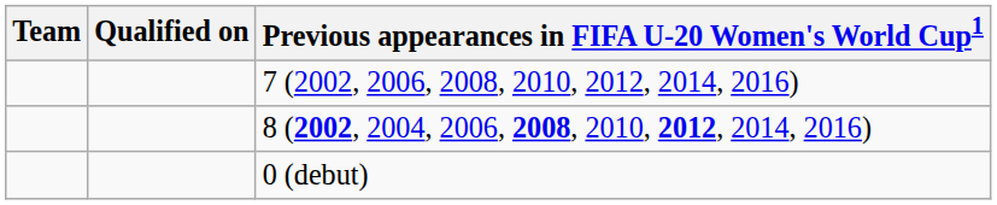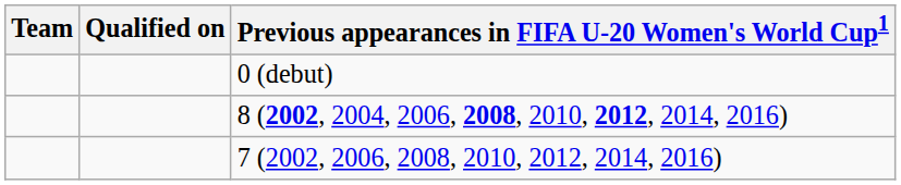rows swapped: 7 (2002, 2006, 2008, 2010, 2012, 2014, 2016) <-> 0 (debut)
